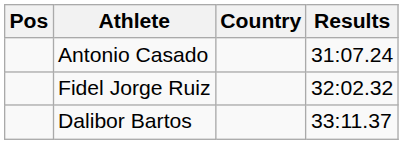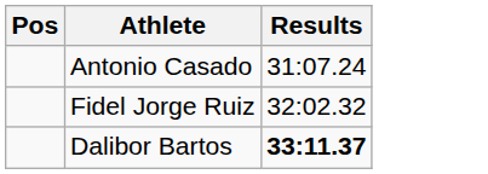- column: Country
Dalibor Bartos | Results: normal -> bold
